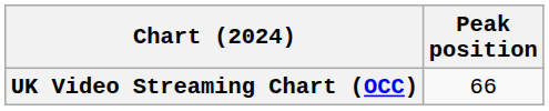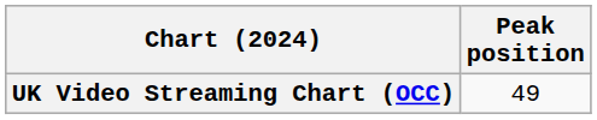UK Video Streaming Chart (OCC) | Peak position: 66 -> 49
